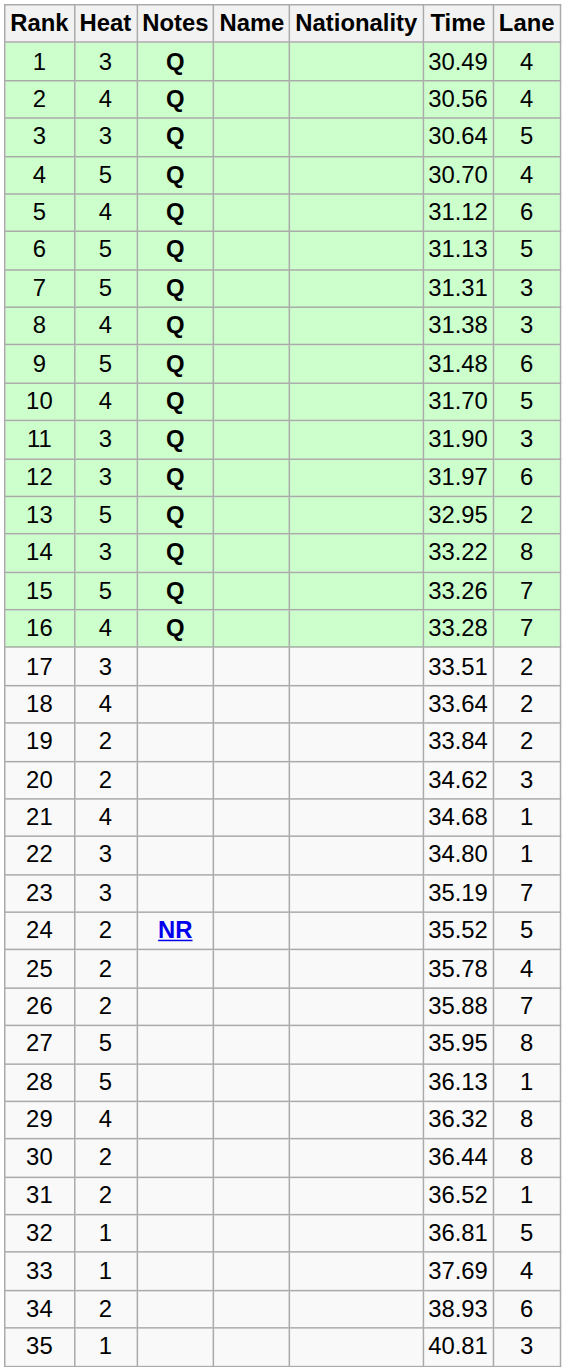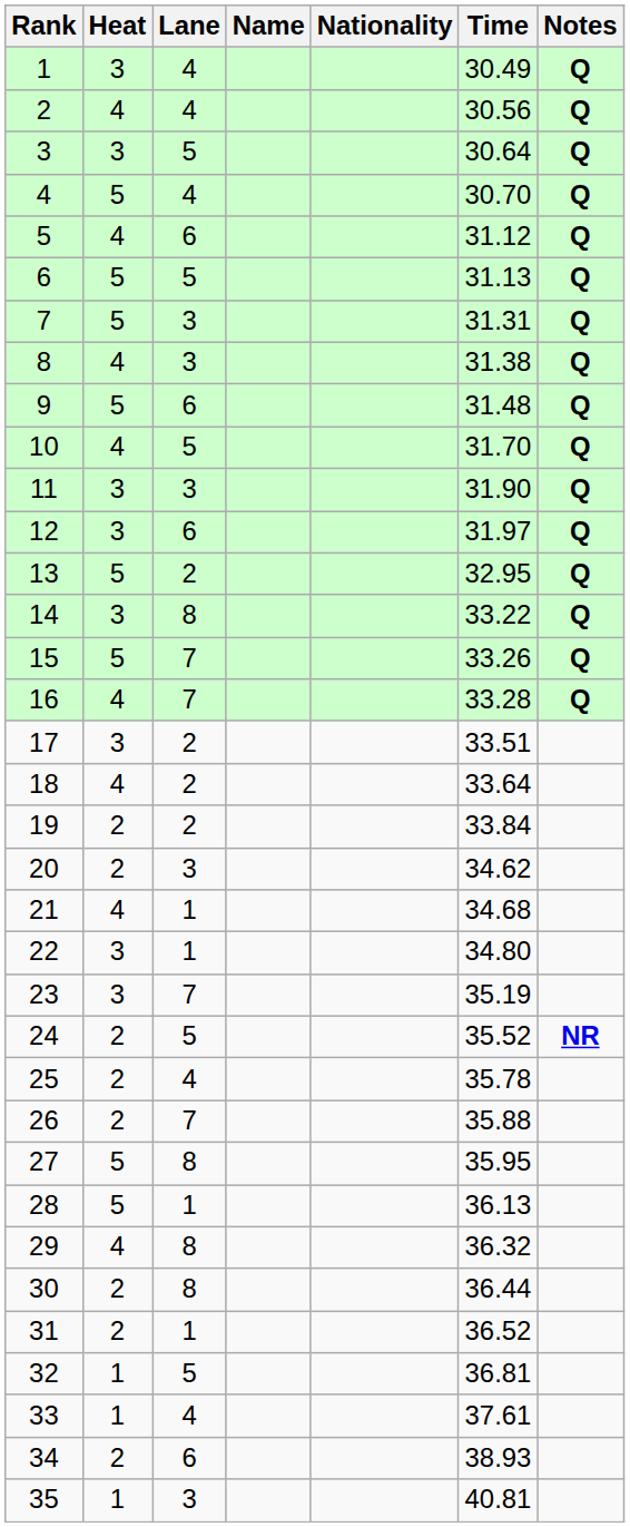columns swapped: Lane <-> Notes
33 | Time: 37.69 -> 37.61
